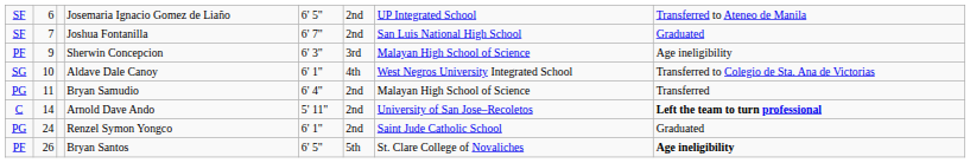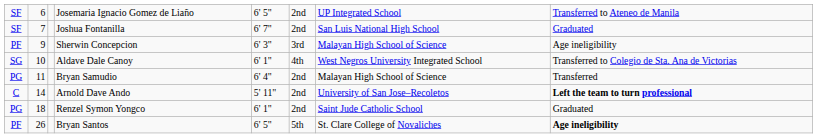Renzel Symon Yongco | column 2: 24 -> 18
